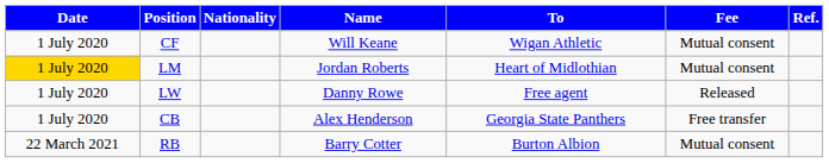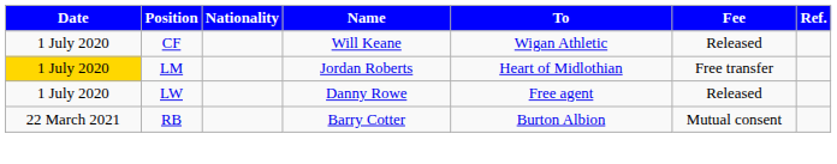CF | Fee: Mutual consent -> Released
LM | Fee: Mutual consent -> Free transfer
- row: 1 July 2020 | CB | Alex Henderson | Georgia State Panthers | Free transfer
